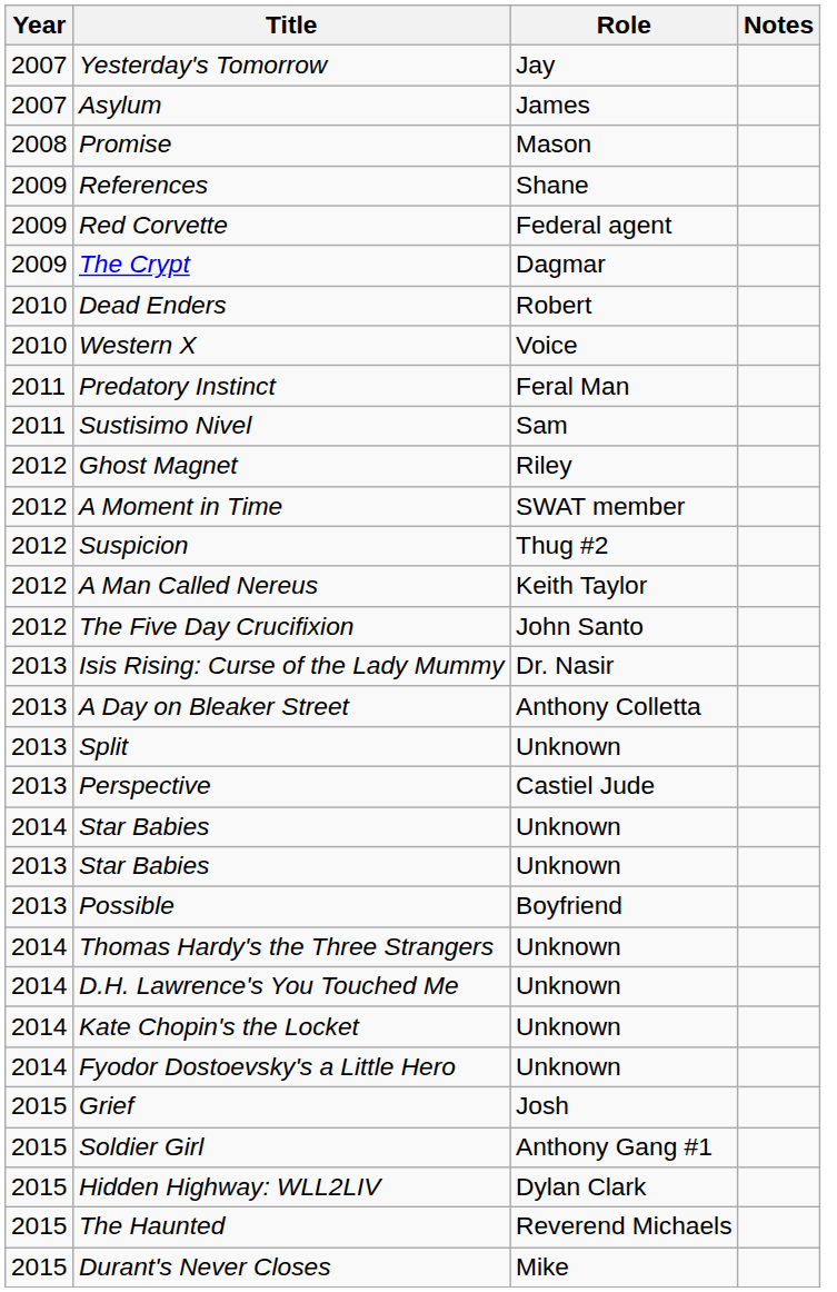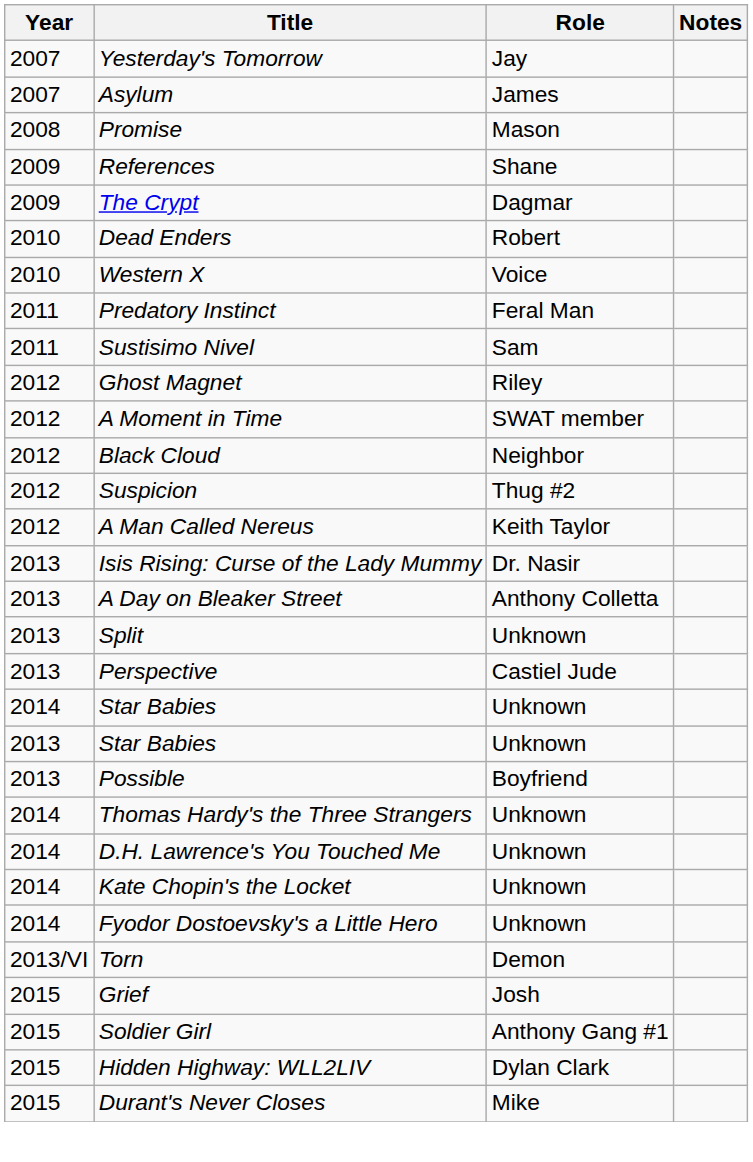- row: 2009 | Red Corvette | Federal agent
+ row: 2012 | Black Cloud | Neighbor
- row: 2012 | The Five Day Crucifixion | John Santo
+ row: 2013/VI | Torn | Demon
- row: 2015 | The Haunted | Reverend Michaels
